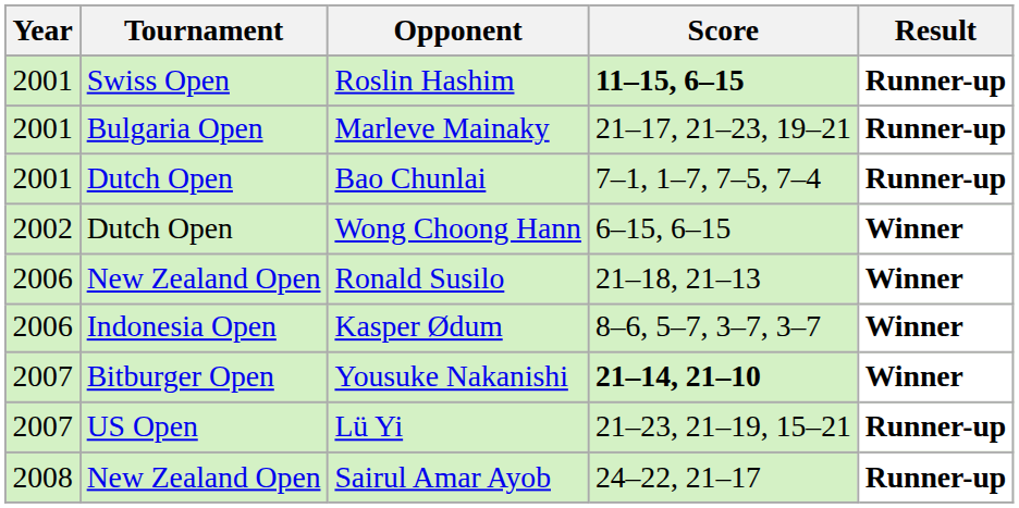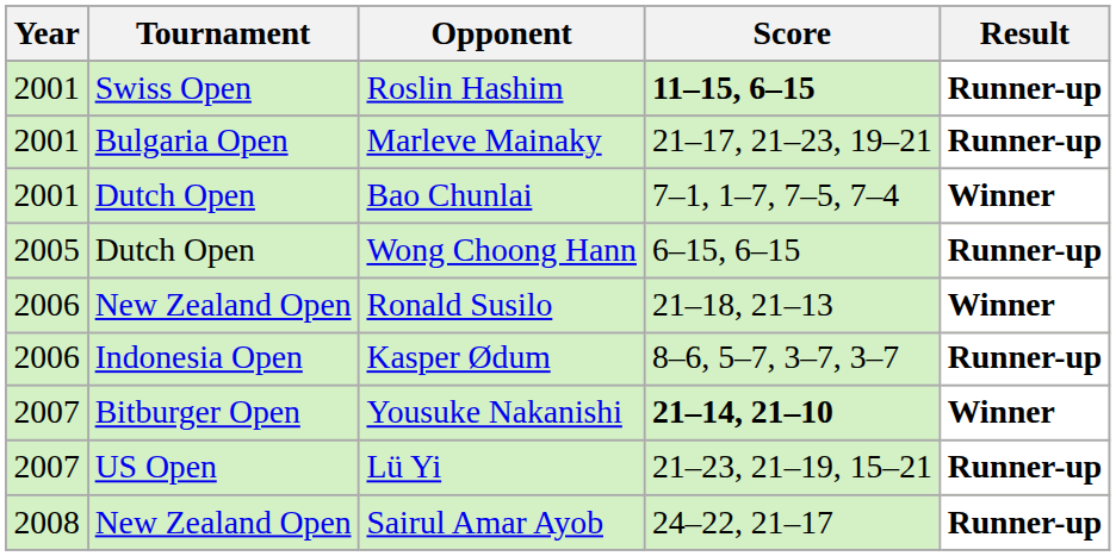Bao Chunlai | Result: Runner-up -> Winner
Wong Choong Hann | Year: 2002 -> 2005
Wong Choong Hann | Result: Winner -> Runner-up
Kasper Ødum | Result: Winner -> Runner-up
